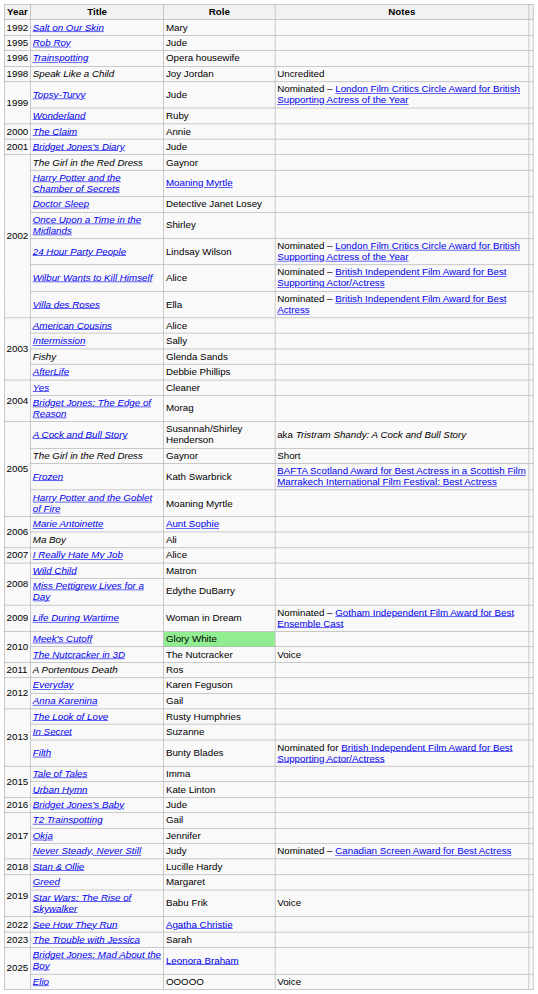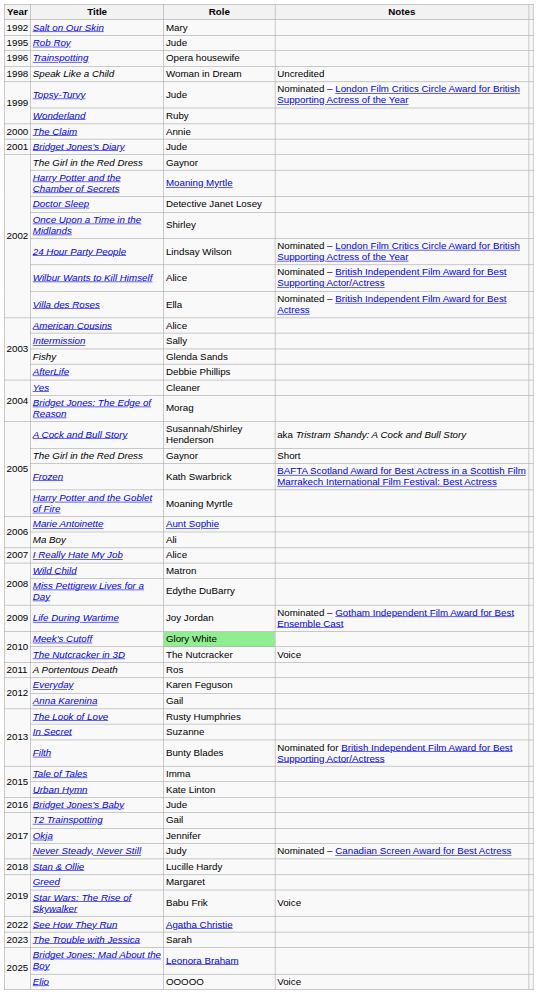Speak Like a Child | Role: Joy Jordan -> Woman in Dream
Life During Wartime | Role: Woman in Dream -> Joy Jordan
